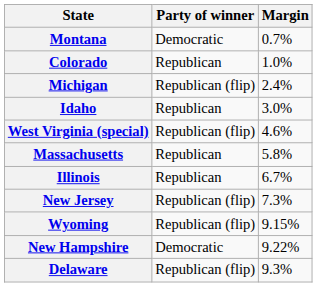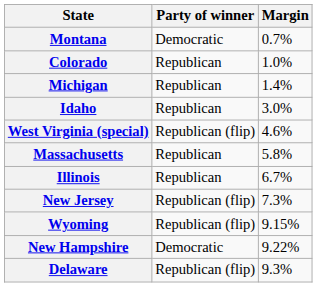Michigan | Party of winner: Republican (flip) -> Republican
Michigan | Margin: 2.4% -> 1.4%
